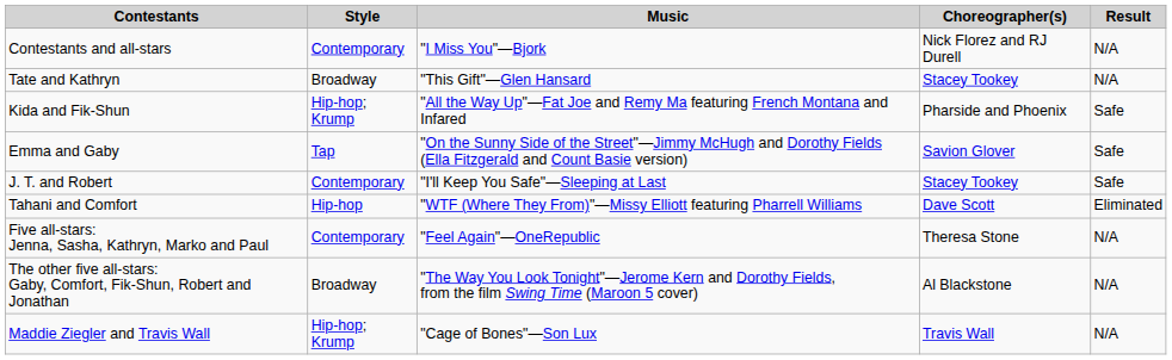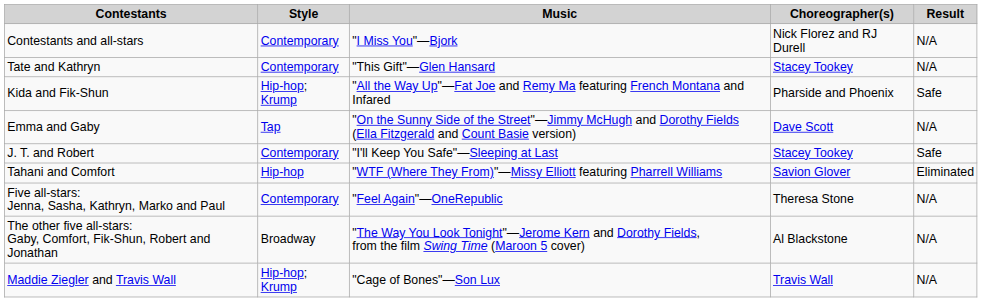Tate and Kathryn | Style: Broadway -> Contemporary
Emma and Gaby | Choreographer(s): Savion Glover -> Dave Scott
Emma and Gaby | Result: Safe -> N/A
Tahani and Comfort | Choreographer(s): Dave Scott -> Savion Glover
